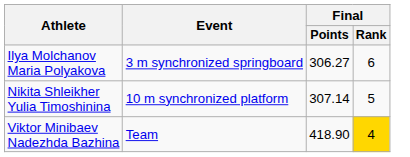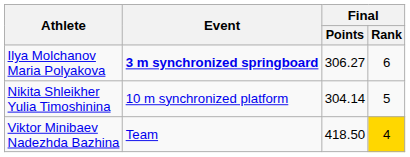Ilya Molchanov Maria Polyakova | Event: normal -> bold
Nikita Shleikher Yulia Timoshinina | Final / Points: 307.14 -> 304.14
Viktor Minibaev Nadezhda Bazhina | Final / Points: 418.90 -> 418.50
